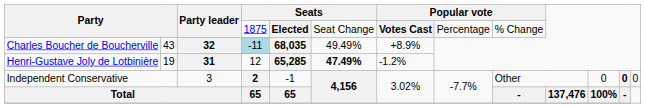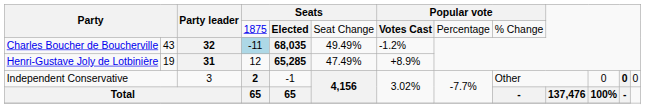Charles Boucher de Boucherville | column 7: +8.9% -> -1.2%
Henri-Gustave Joly de Lotbinière | column 6: bold -> normal
Henri-Gustave Joly de Lotbinière | column 7: -1.2% -> +8.9%
